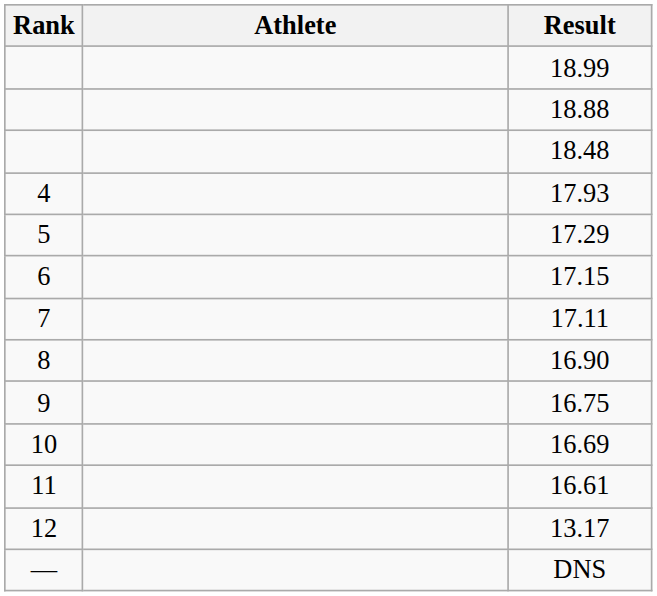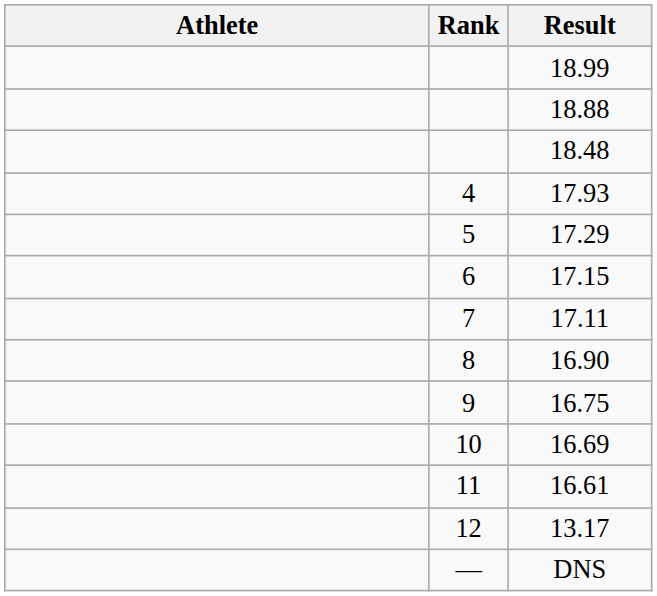columns swapped: Rank <-> Athlete
